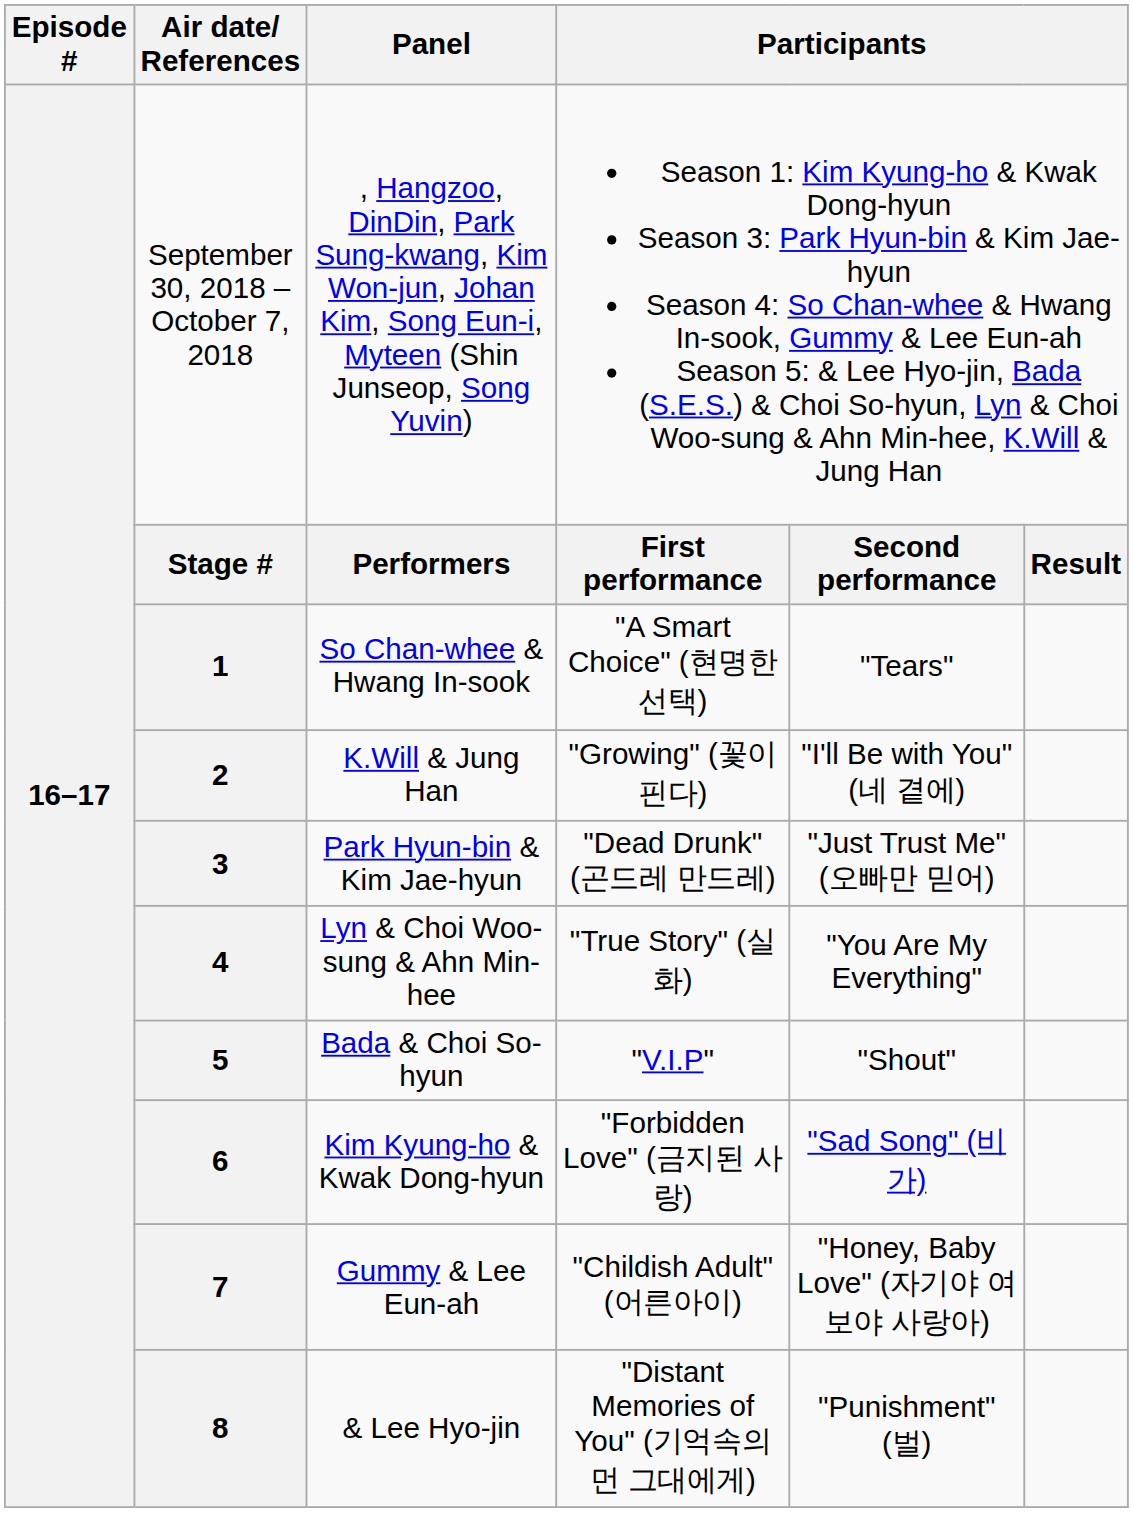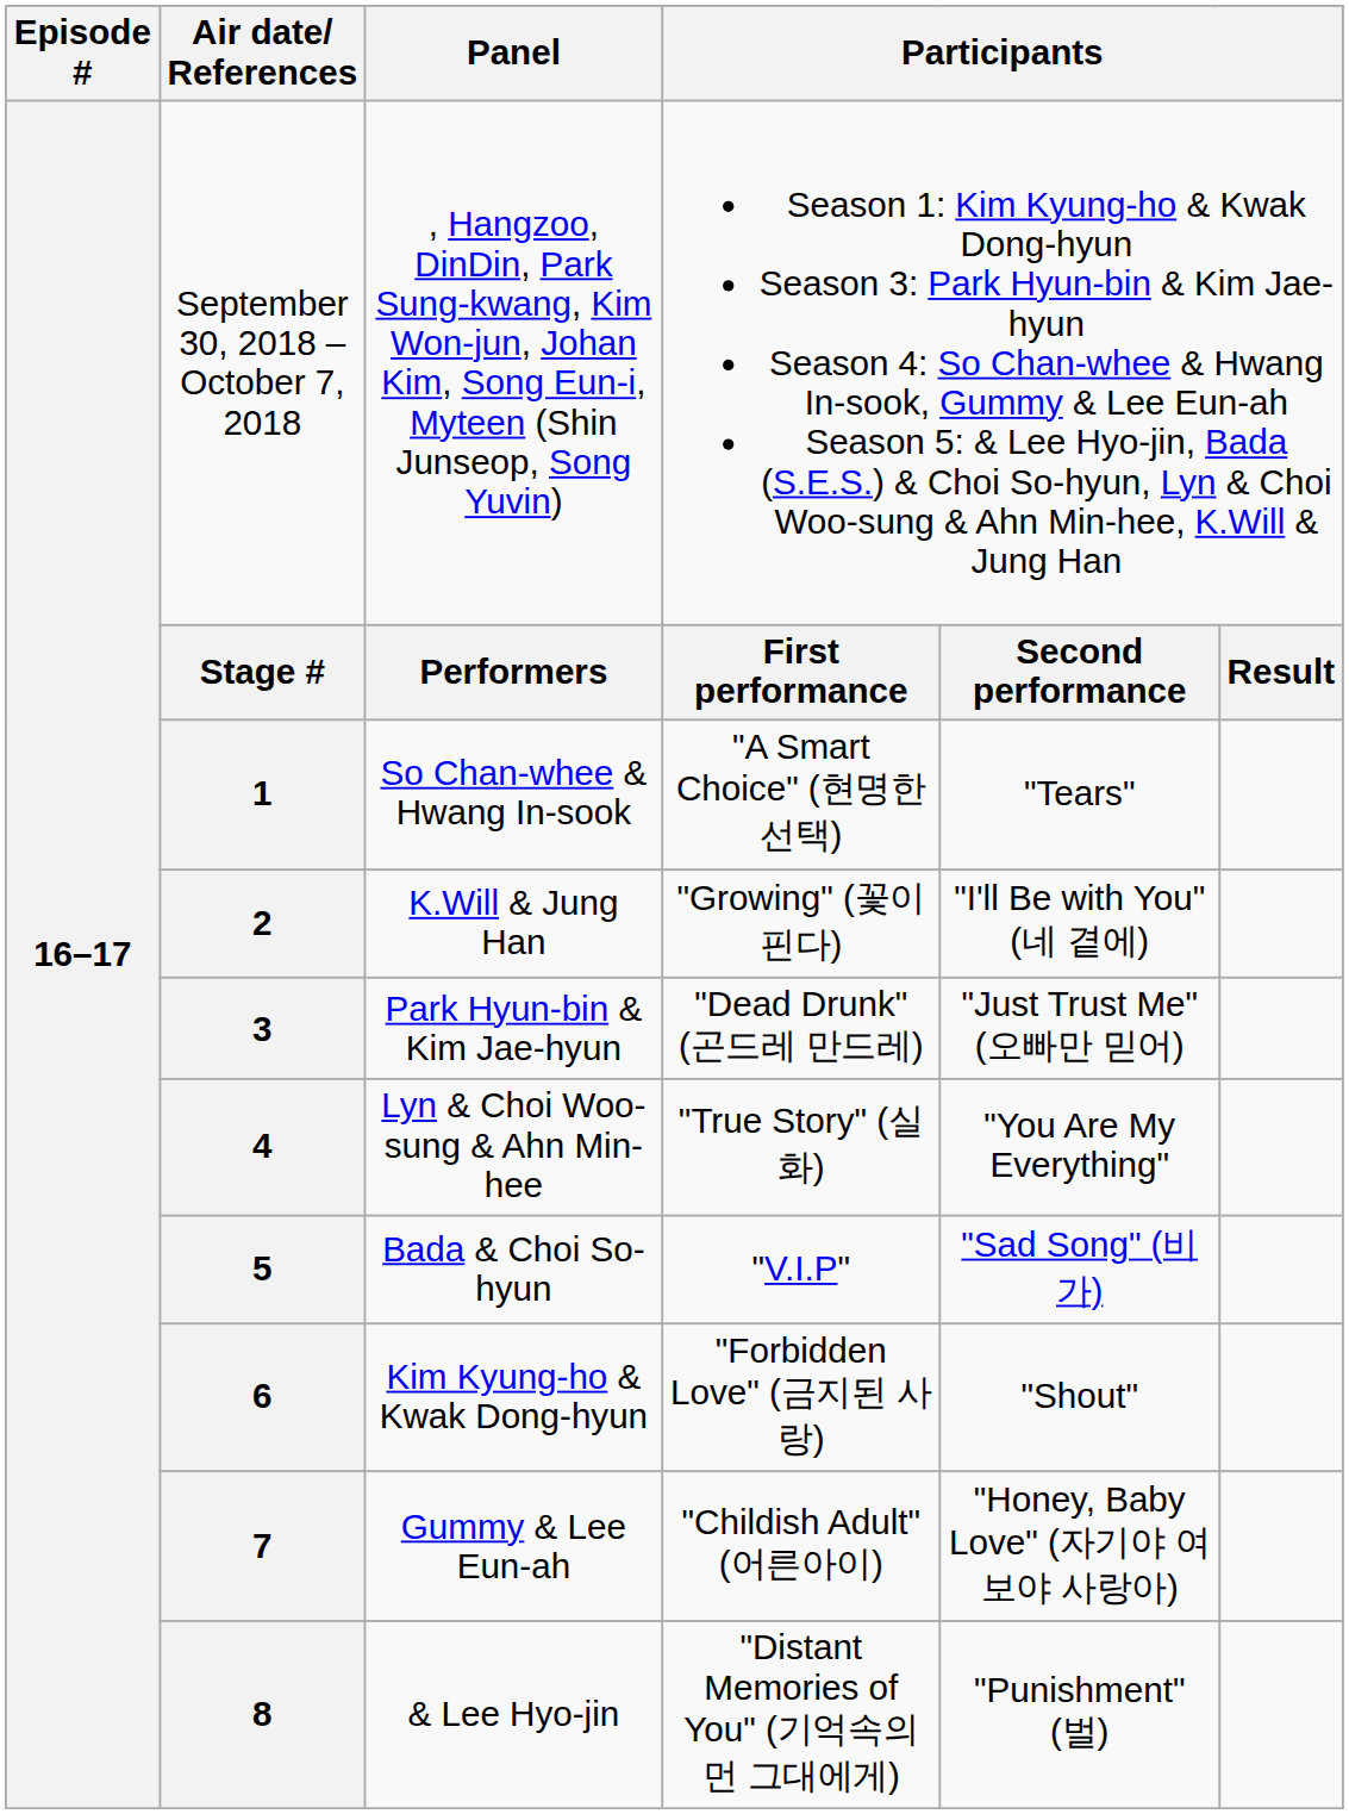Bada & Choi So-hyun | column 5: "Shout" -> "Sad Song" (비가)
Kim Kyung-ho & Kwak Dong-hyun | column 5: "Sad Song" (비가) -> "Shout"
